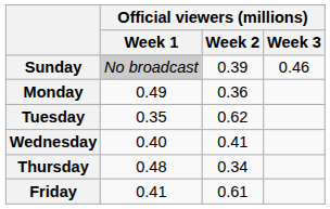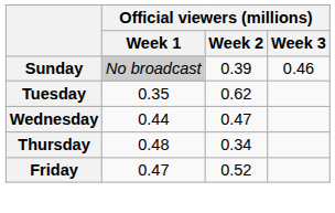- row: Monday | 0.49 | 0.36
Wednesday | Official viewers (millions) / Week 1: 0.40 -> 0.44
Wednesday | Official viewers (millions) / Week 2: 0.41 -> 0.47
Friday | Official viewers (millions) / Week 1: 0.41 -> 0.47
Friday | Official viewers (millions) / Week 2: 0.61 -> 0.52
